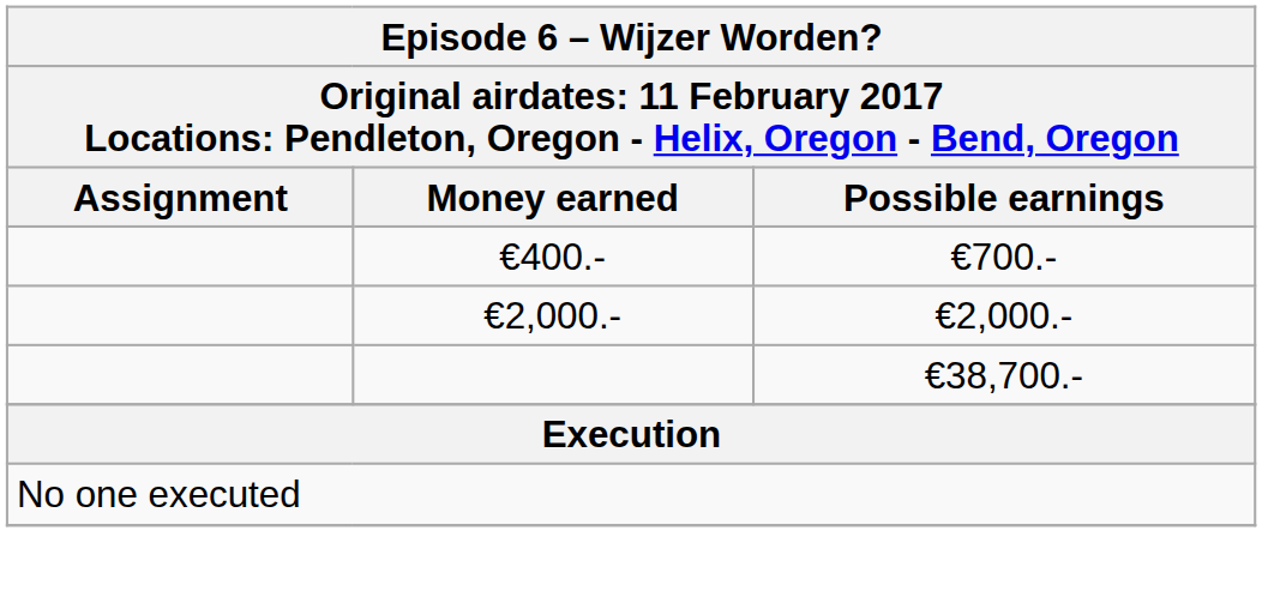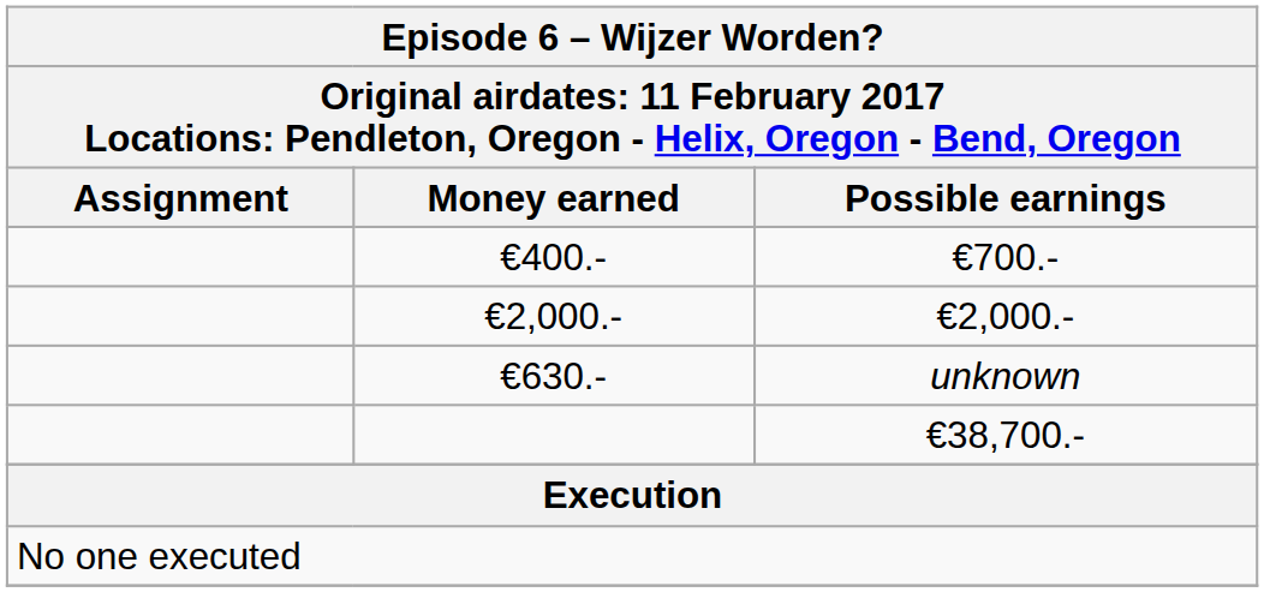+ row: €630.- | unknown
